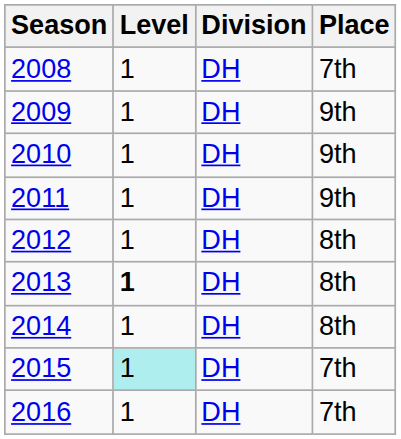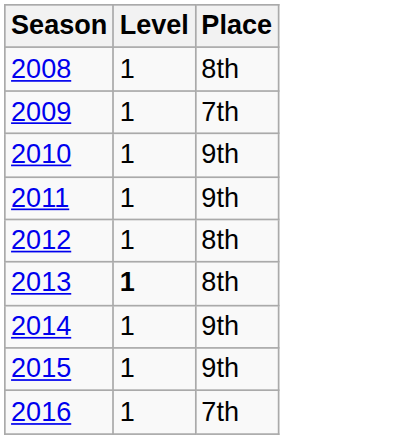- column: Division | DH | DH | DH | DH | DH | DH | DH | DH | DH
2008 | Place: 7th -> 8th
2009 | Place: 9th -> 7th
2014 | Place: 8th -> 9th
2015 | Level: paleturquoise background -> no background
2015 | Place: 7th -> 9th
